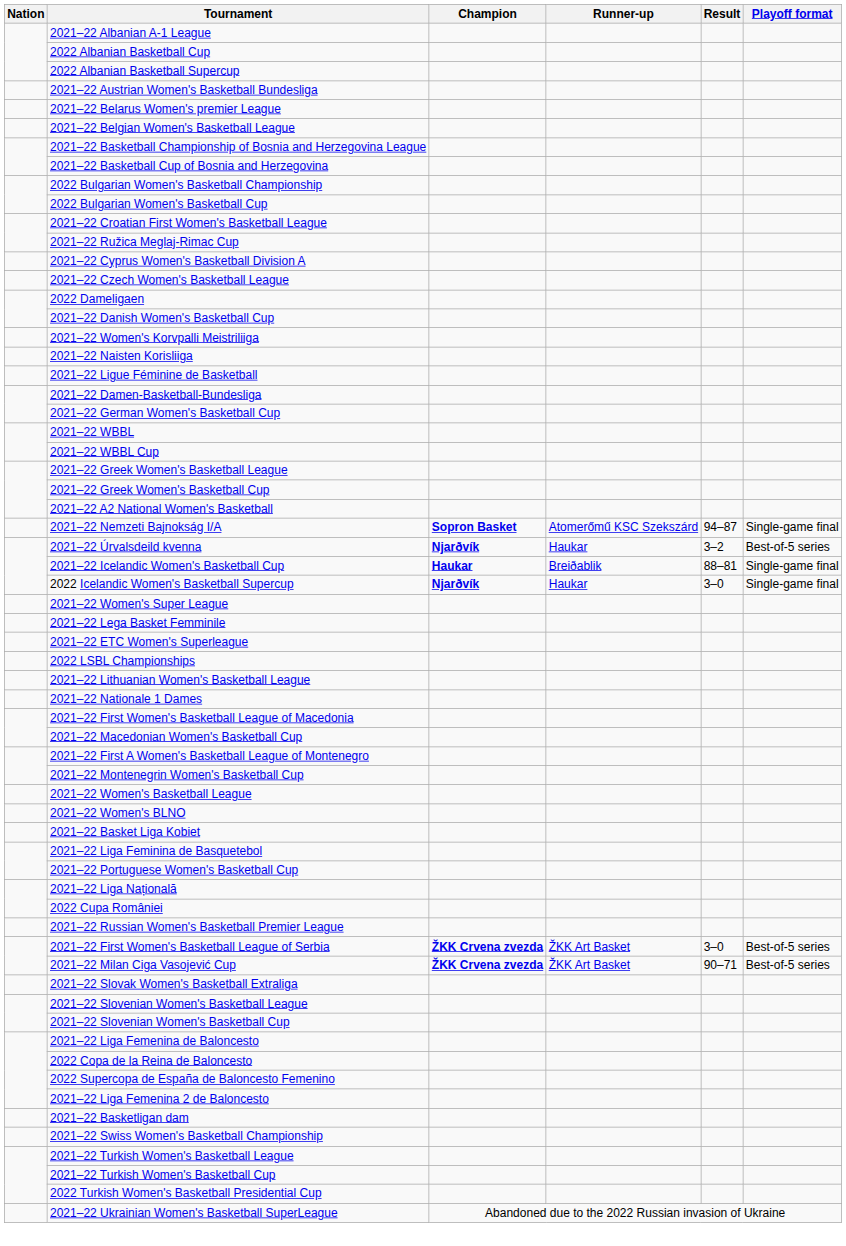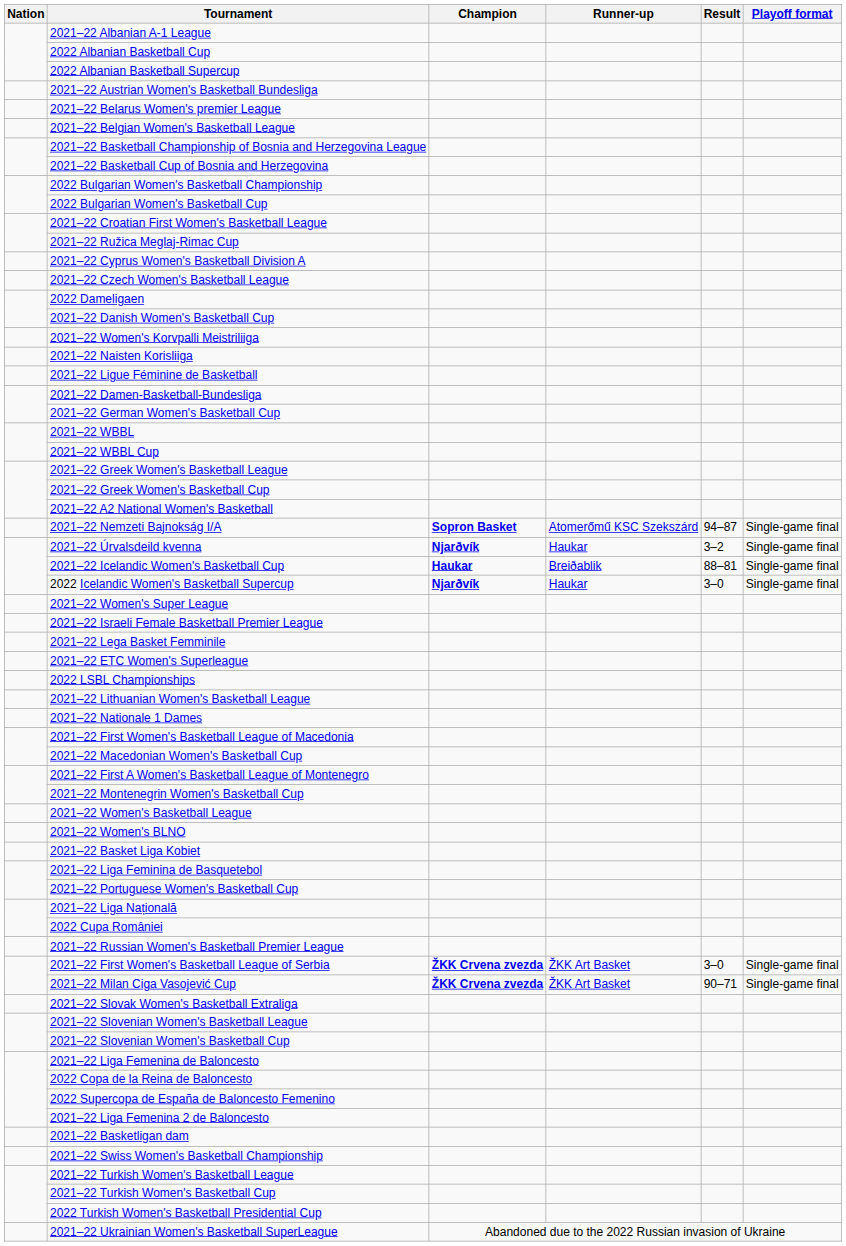2021–22 Úrvalsdeild kvenna | Playoff format: Best-of-5 series -> Single-game final
+ row: 2021–22 Israeli Female Basketball Premier League
2021–22 First Women's Basketball League of Serbia | Playoff format: Best-of-5 series -> Single-game final
2021–22 Milan Ciga Vasojević Cup | Playoff format: Best-of-5 series -> Single-game final
